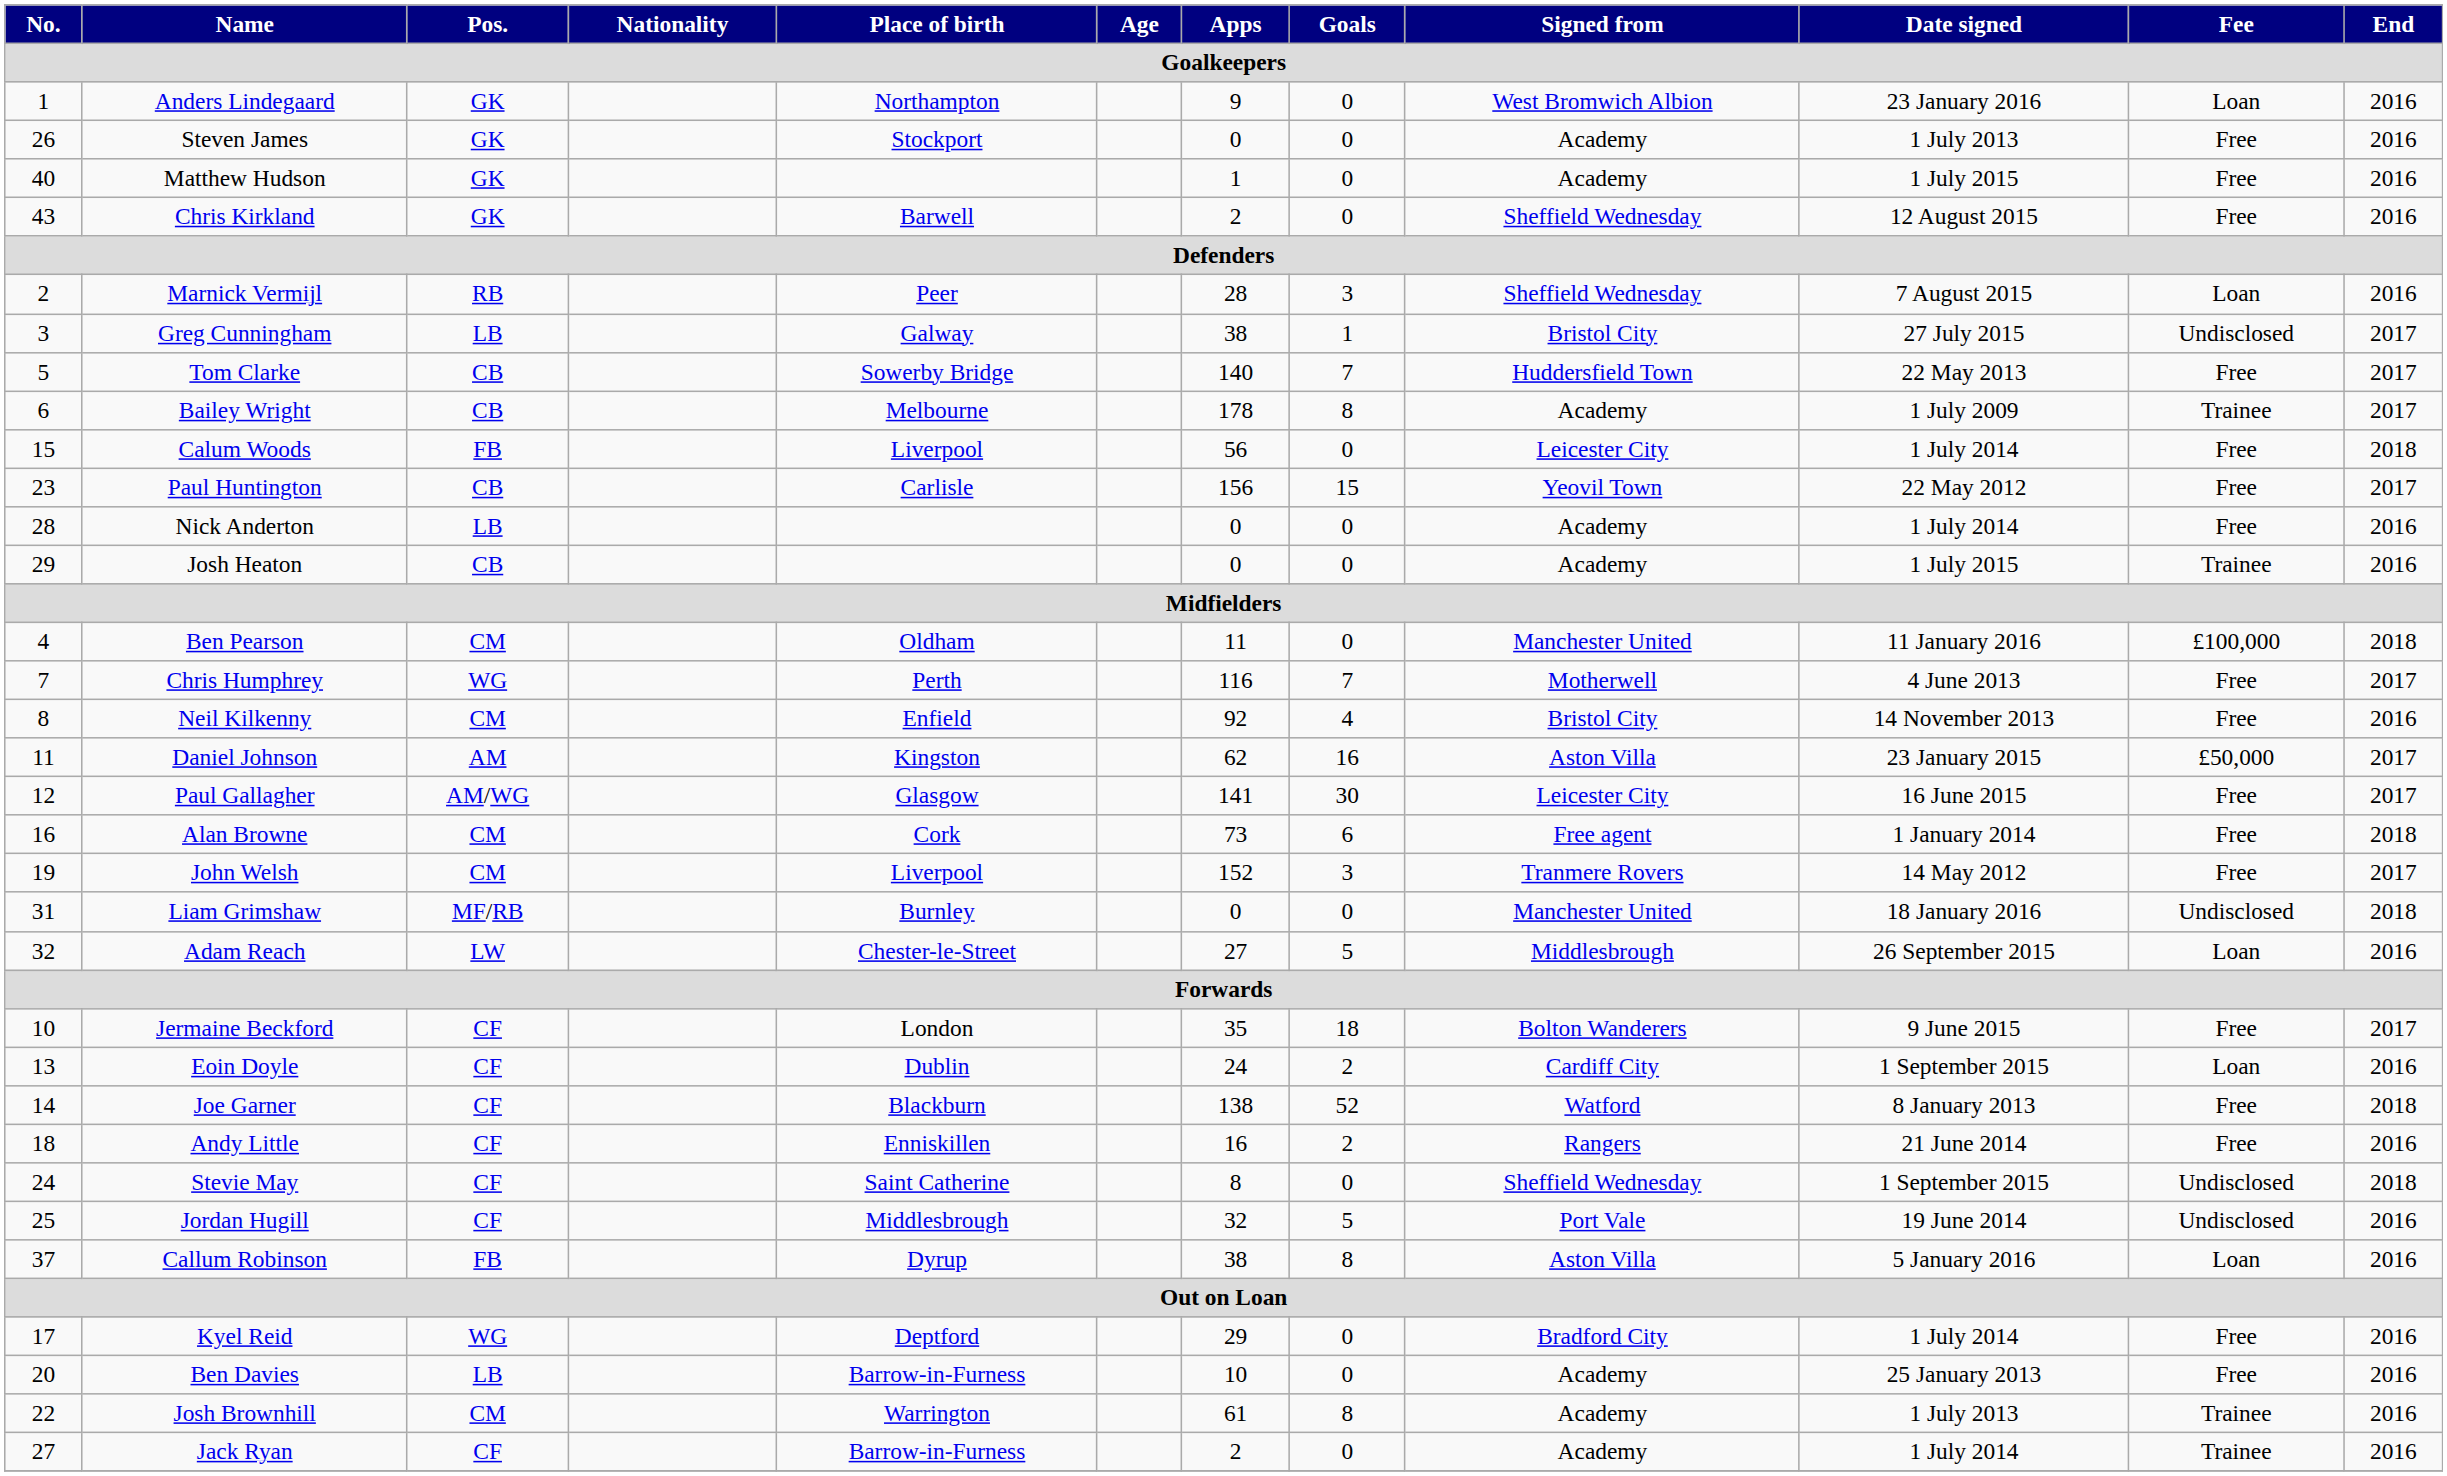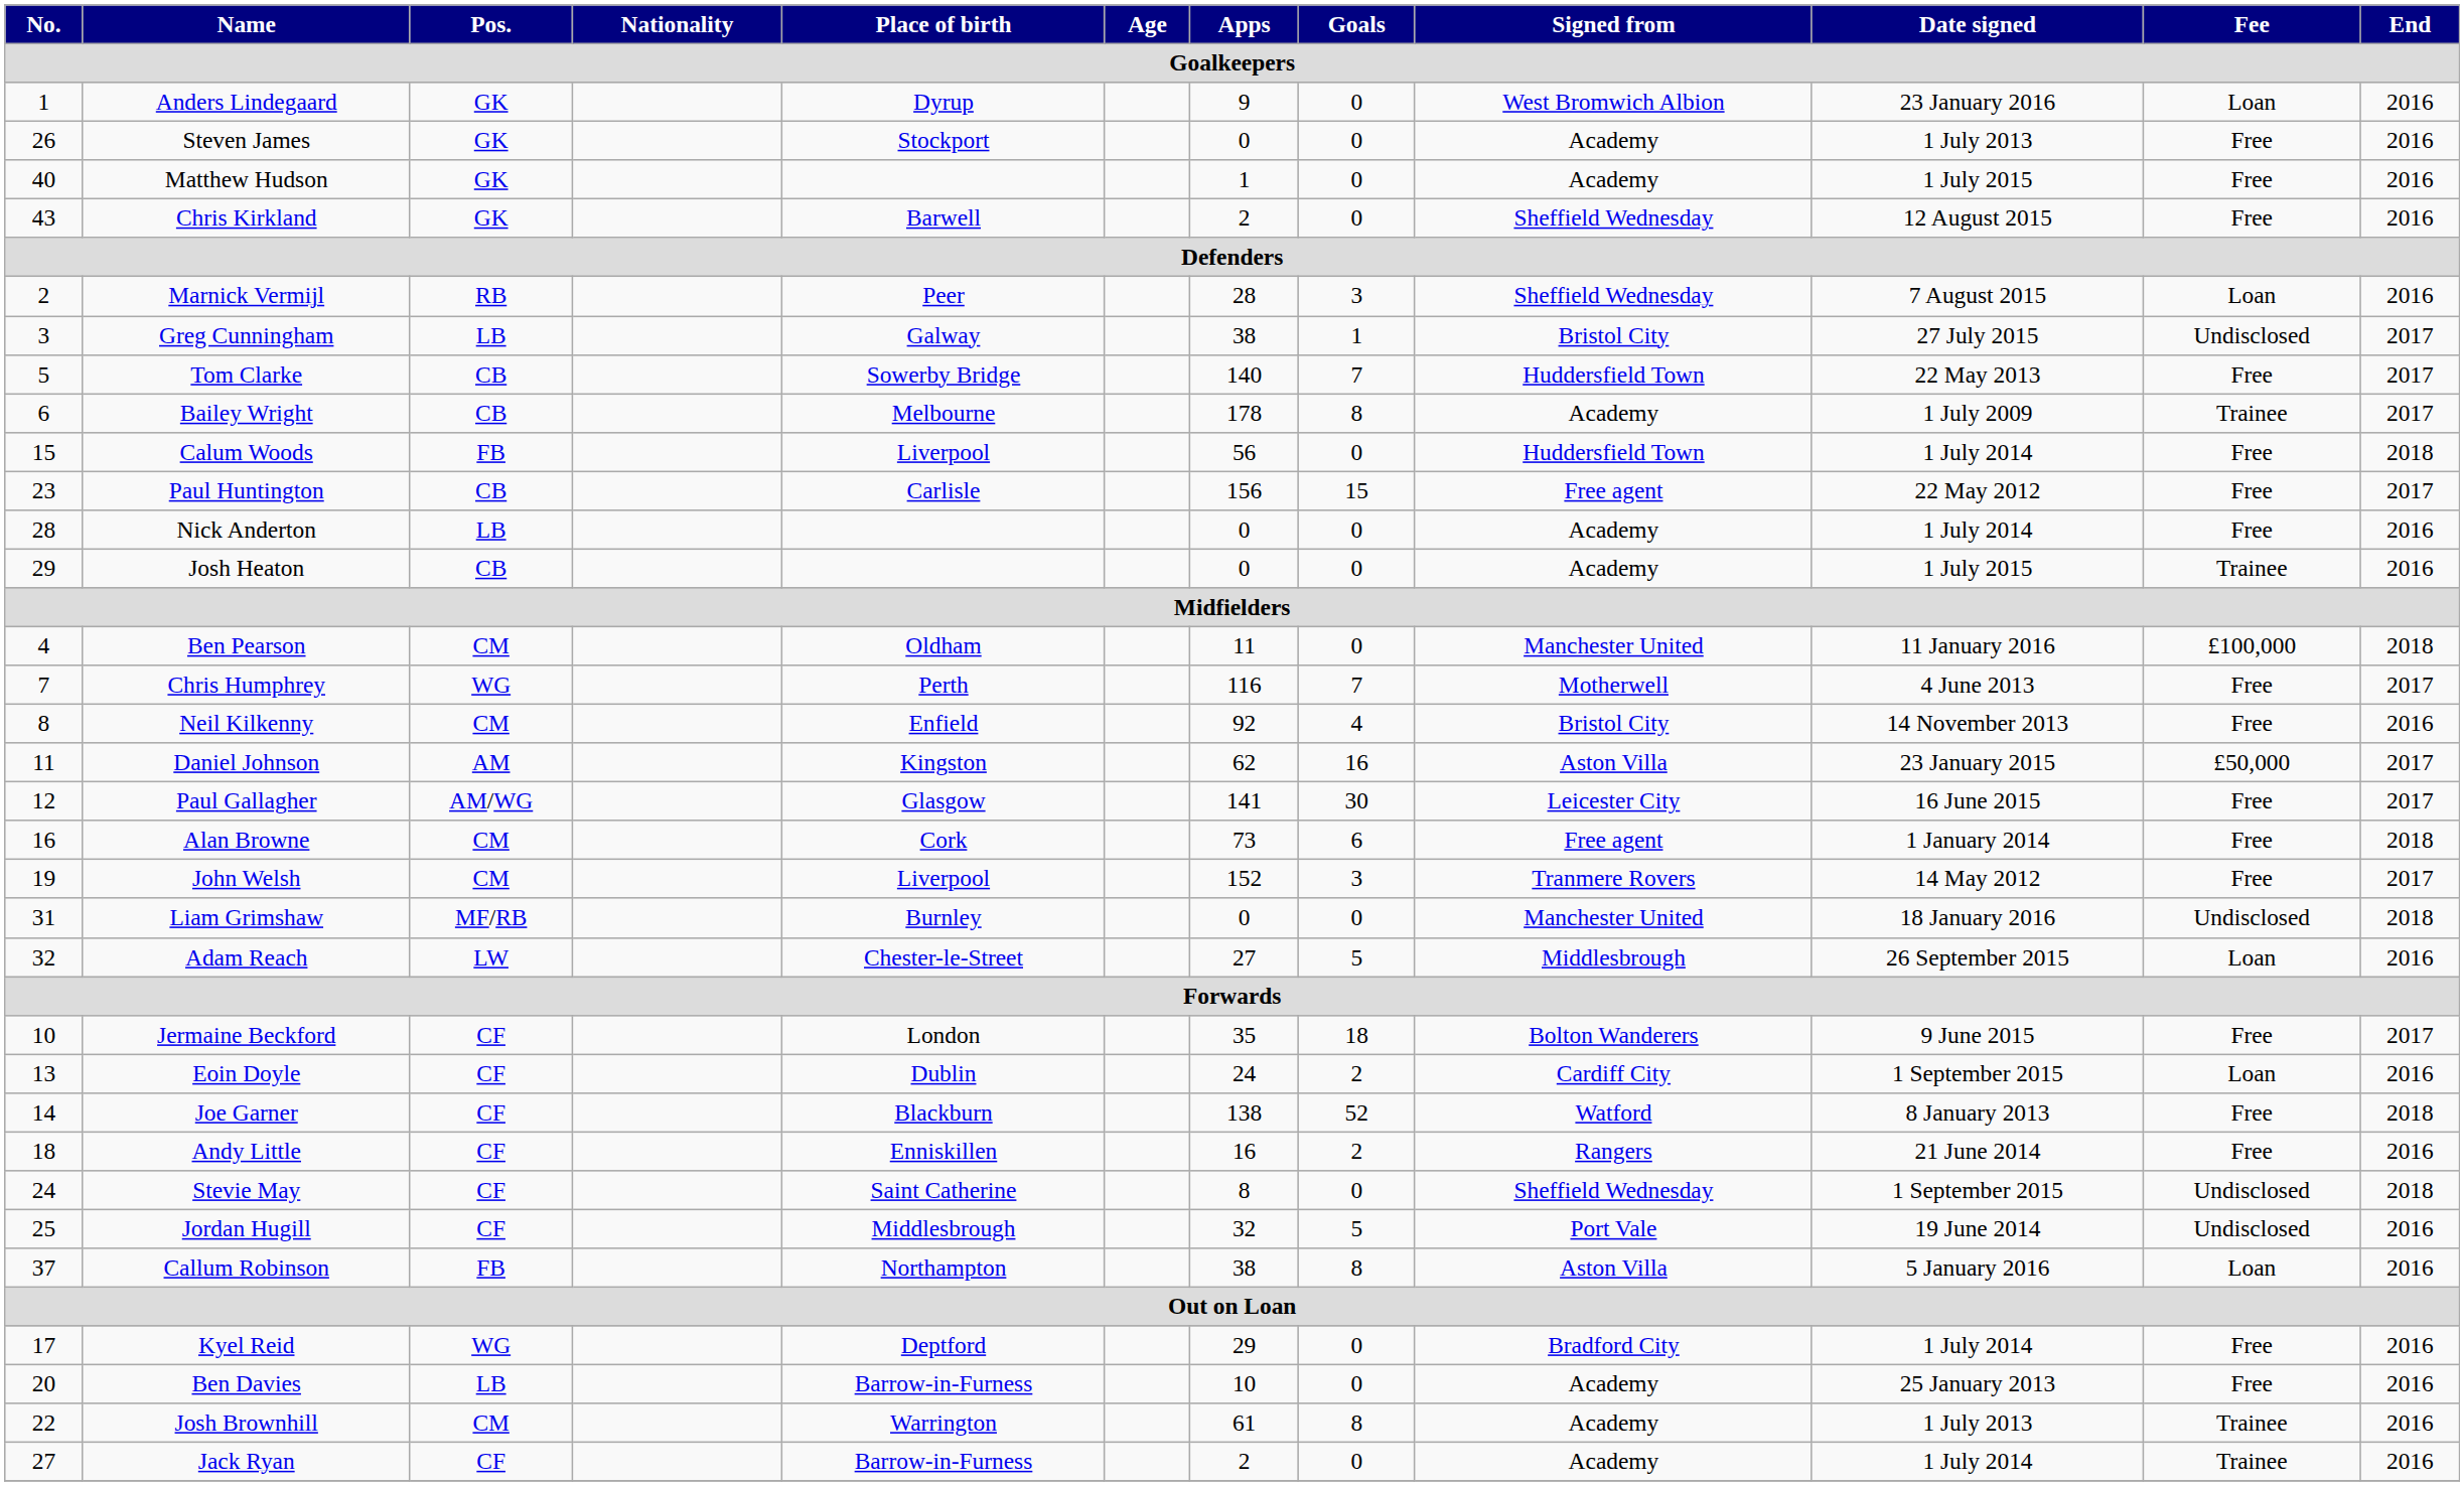Anders Lindegaard | Place of birth: Northampton -> Dyrup
Calum Woods | Signed from: Leicester City -> Huddersfield Town
Paul Huntington | Signed from: Yeovil Town -> Free agent
Callum Robinson | Place of birth: Dyrup -> Northampton
